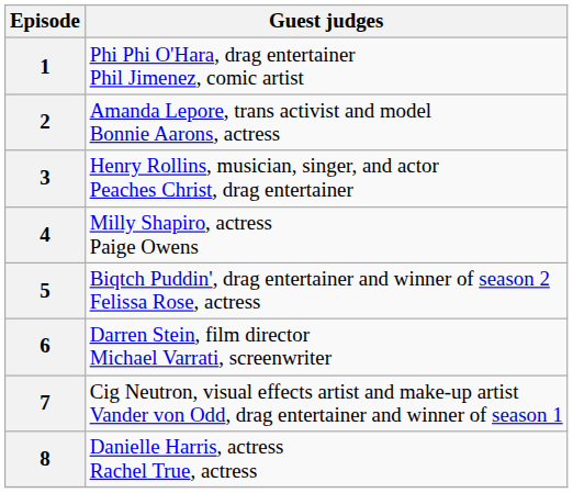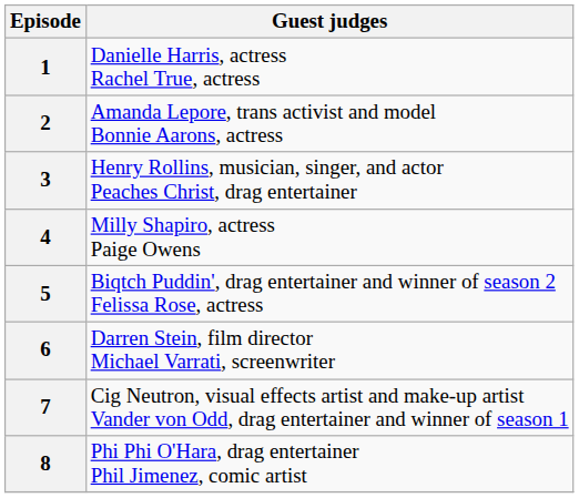1 | Guest judges: Phi Phi O'Hara, drag entertainer Phil Jimenez, comic artist -> Danielle Harris, actress Rachel True, actress
8 | Guest judges: Danielle Harris, actress Rachel True, actress -> Phi Phi O'Hara, drag entertainer Phil Jimenez, comic artist
